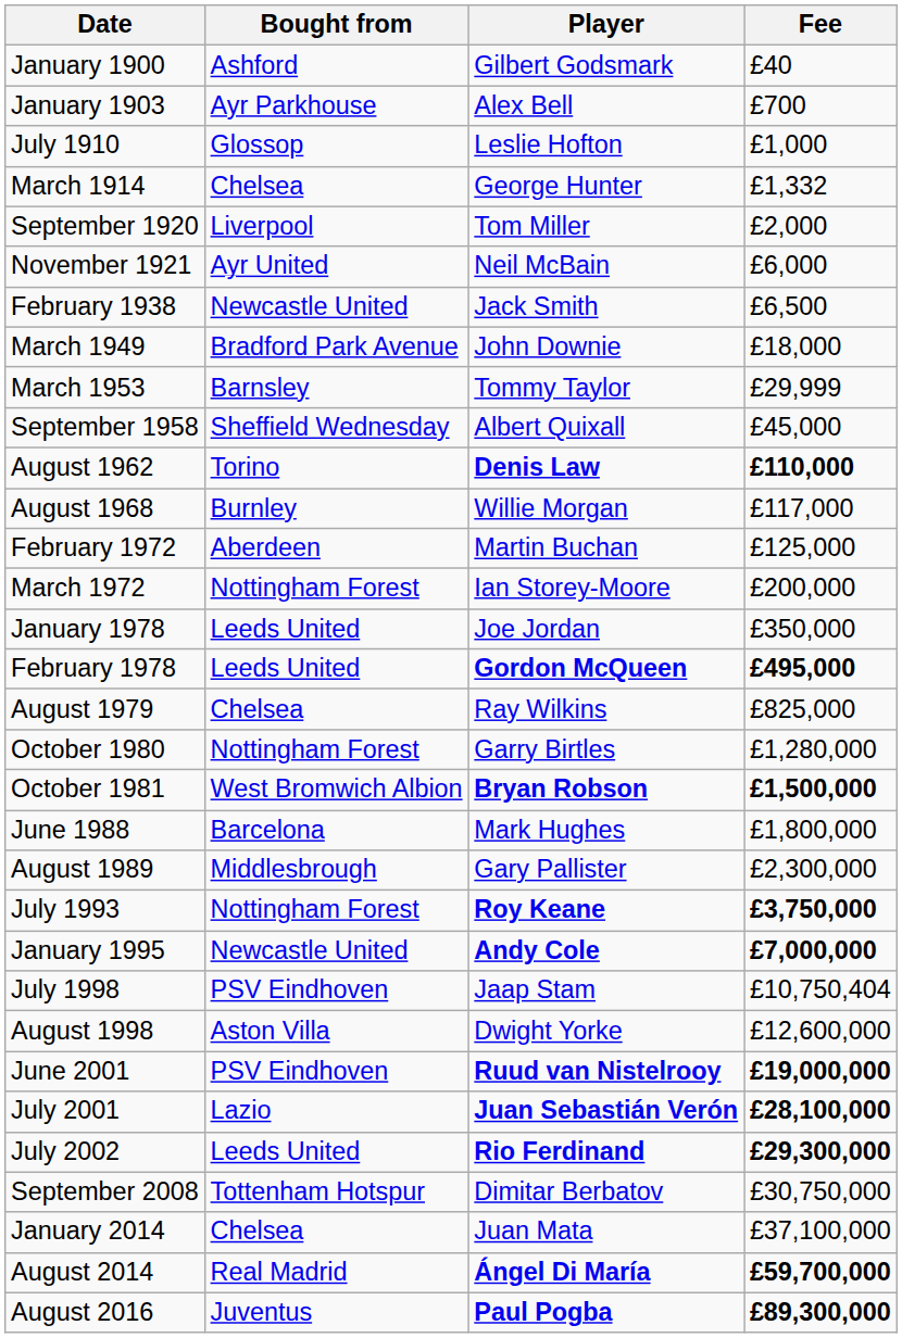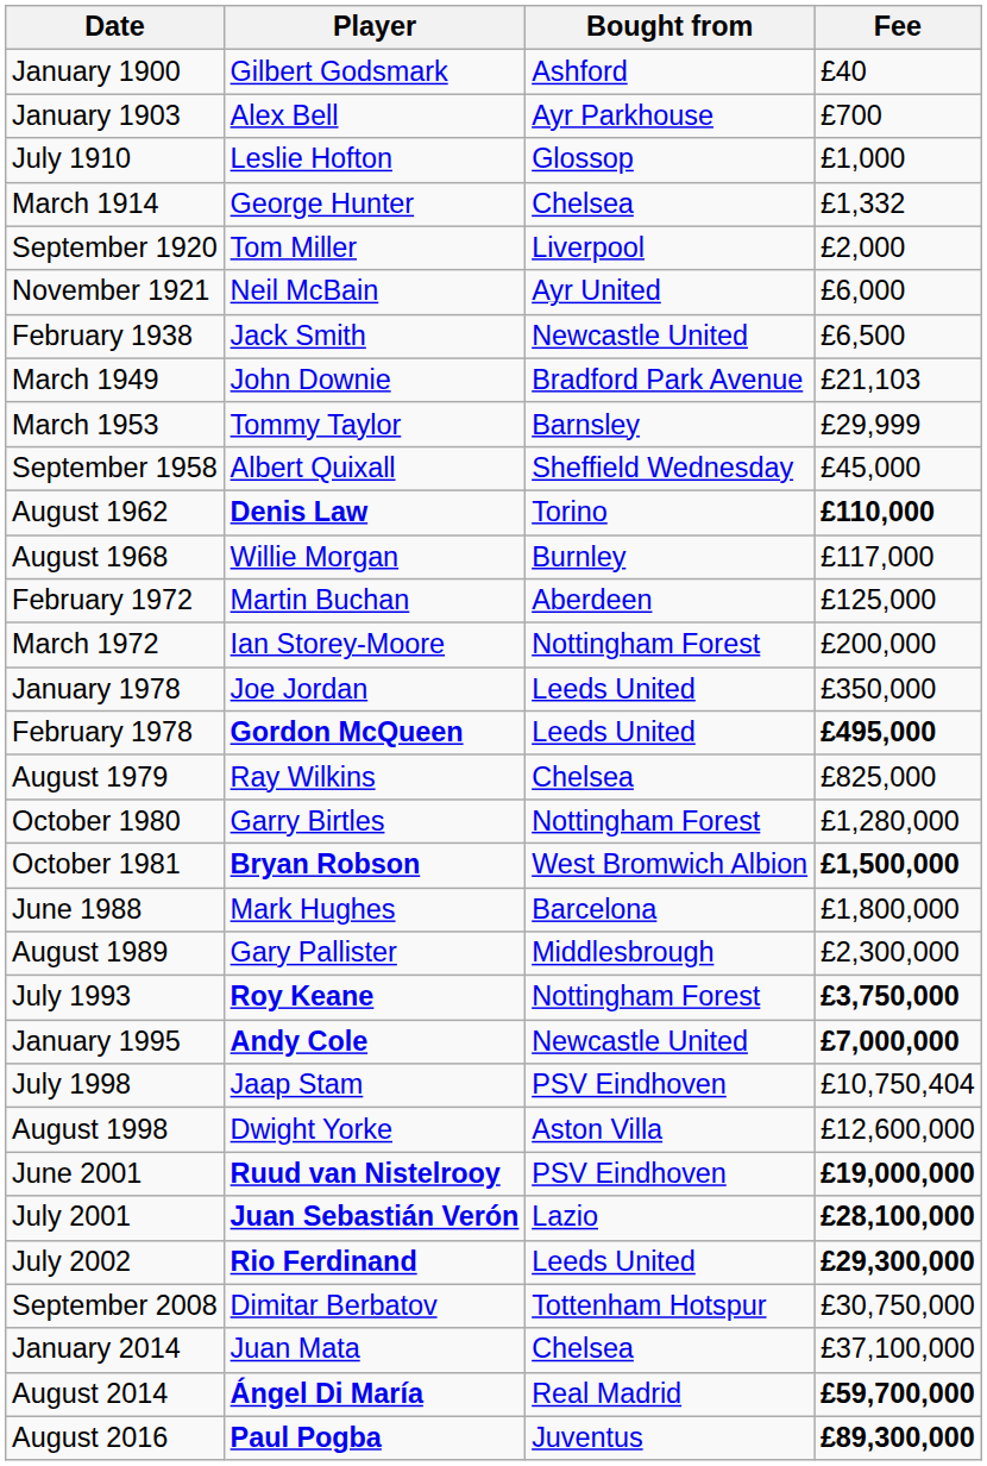columns swapped: Player <-> Bought from
March 1949 | Fee: £18,000 -> £21,103
